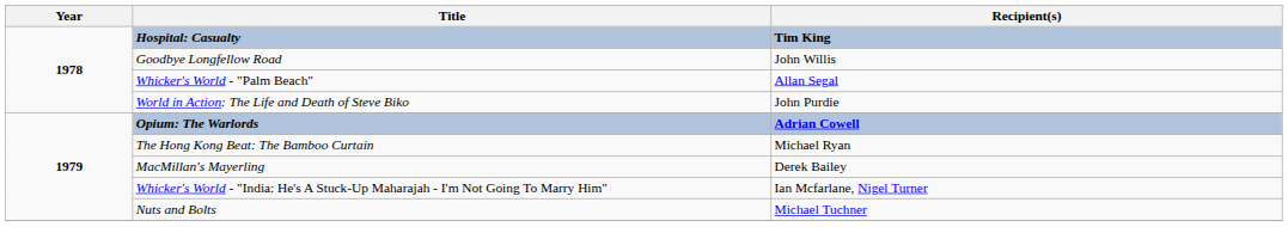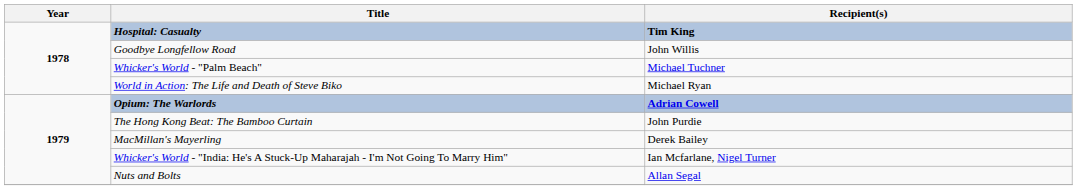Whicker's World - "Palm Beach" | Recipient(s): Allan Segal -> Michael Tuchner
World in Action: The Life and Death of Steve Biko | Recipient(s): John Purdie -> Michael Ryan
The Hong Kong Beat: The Bamboo Curtain | Recipient(s): Michael Ryan -> John Purdie
Nuts and Bolts | Recipient(s): Michael Tuchner -> Allan Segal
